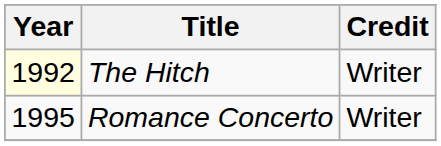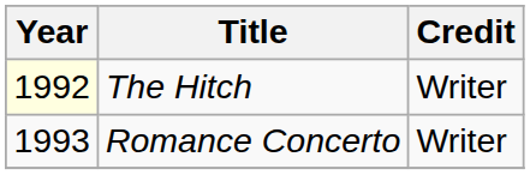Romance Concerto | Year: 1995 -> 1993
